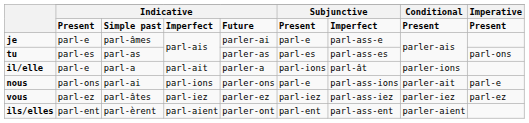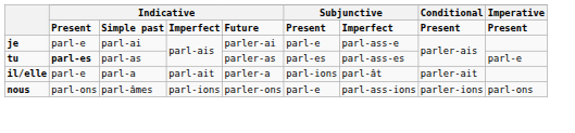je | column 3: parl-âmes -> parl-ai
tu | column 2: normal -> bold
tu | Imperative: parl-ons -> parl-e
il/elle | Conditional: parler-ions -> parler-ait
nous | column 3: parl-ai -> parl-âmes
nous | Conditional: parler-ait -> parler-ions
nous | Imperative: parl-e -> parl-ons
- row: vous | parl-ez | parl-âtes | parl-iez | parler-ez | parl-iez | parl-ass-iez | parler-iez | parl-ez
- row: ils/elles | parl-ent | parl-èrent | parl-aient | parler-ont | parl-ent | parl-ass-ent | parler-aient
